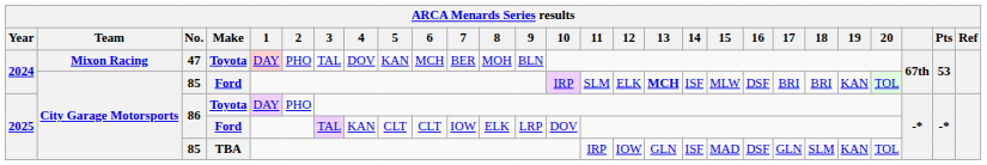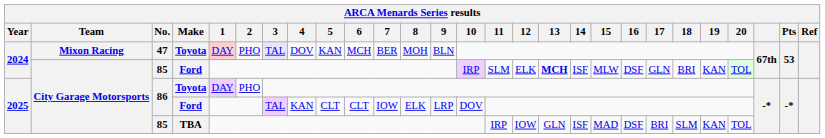47 | 3: no background -> lavender background
85 / Ford | 17: BRI -> GLN
85 / TBA | 17: GLN -> BRI
